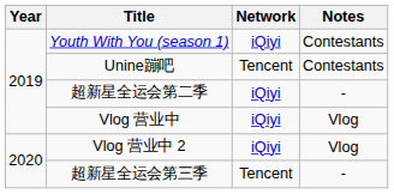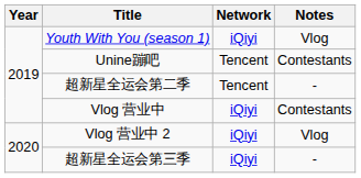Youth With You (season 1) | Notes: Contestants -> Vlog
超新星全运会第二季 | Network: iQiyi -> Tencent
Vlog 营业中 | Notes: Vlog -> Contestants
超新星全运会第三季 | Network: Tencent -> iQiyi
